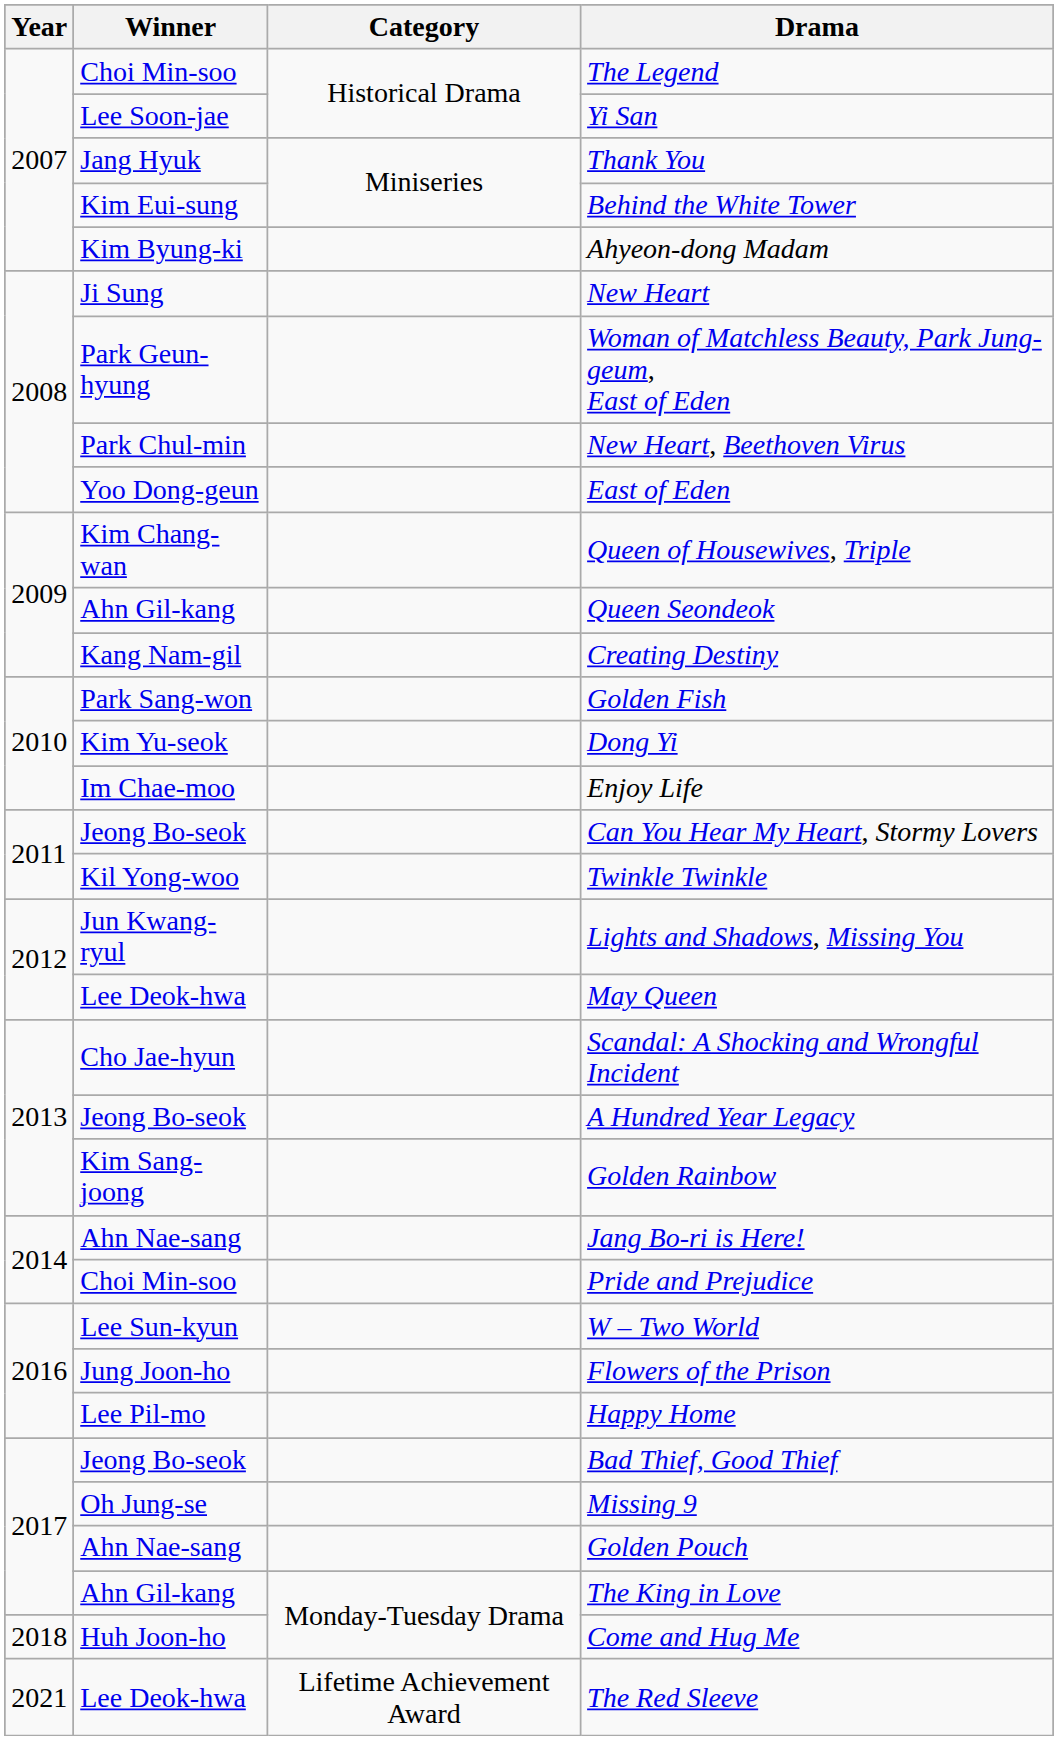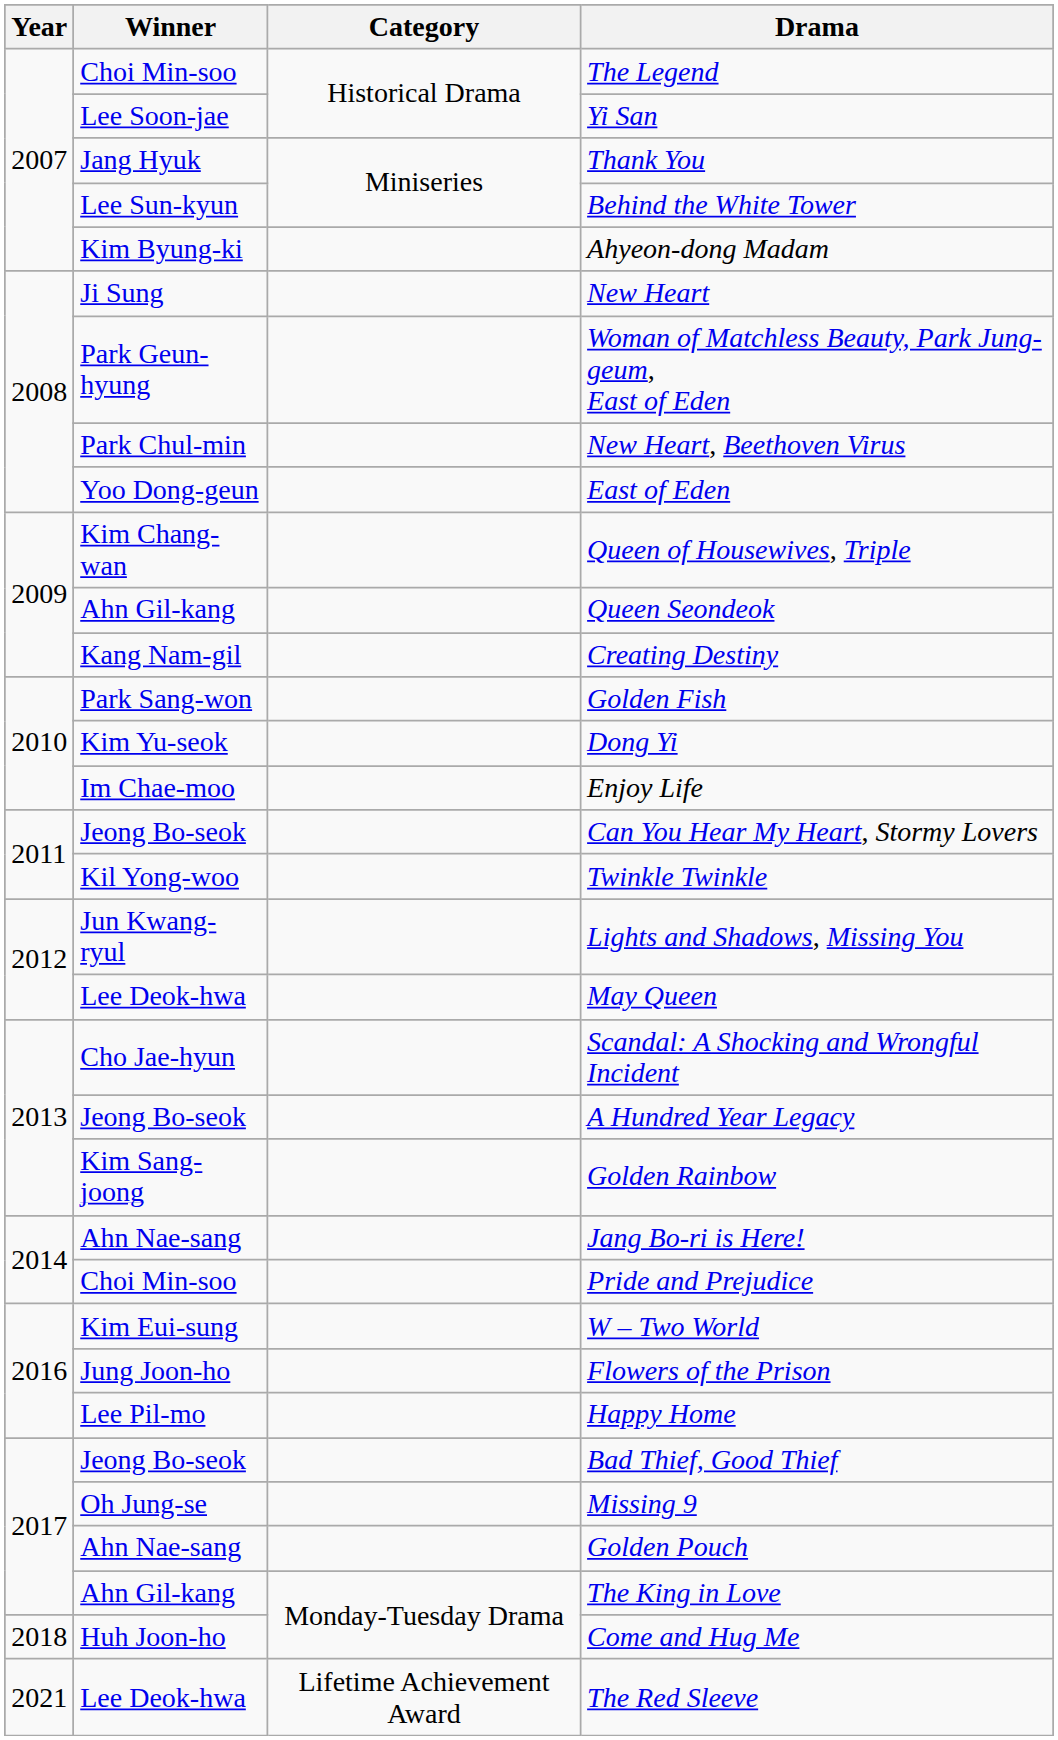Behind the White Tower | Winner: Kim Eui-sung -> Lee Sun-kyun
W – Two World | Winner: Lee Sun-kyun -> Kim Eui-sung
